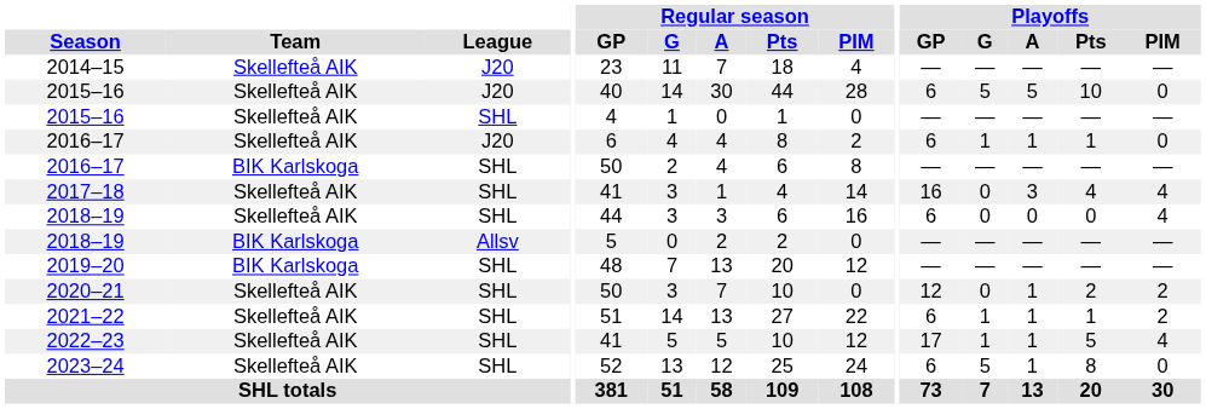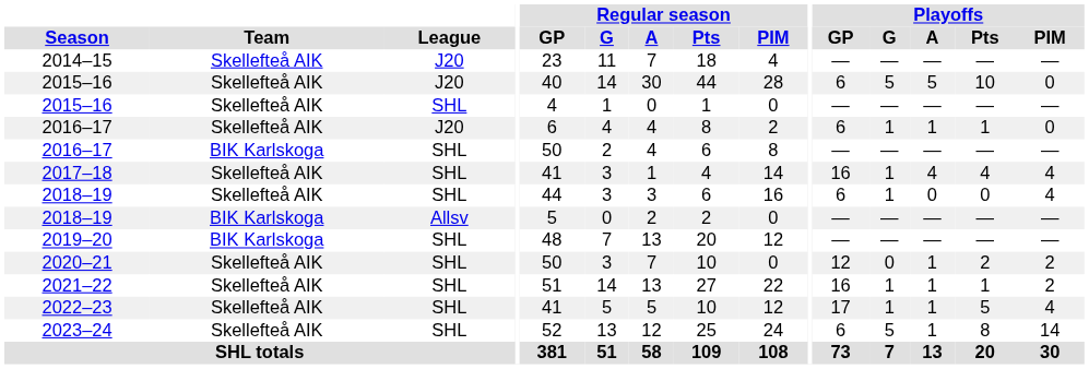2017–18 | Playoffs / G: 0 -> 1
2017–18 | Playoffs / A: 3 -> 4
2018–19 / SHL | Playoffs / G: 0 -> 1
2021–22 | Playoffs / GP: 6 -> 16
2023–24 | Playoffs / PIM: 0 -> 14
